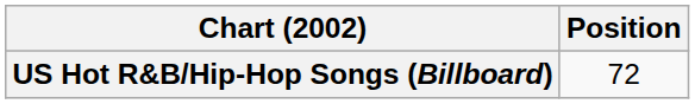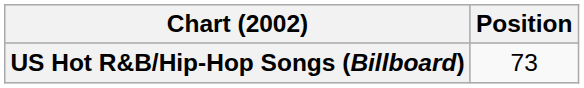US Hot R&B/Hip-Hop Songs (Billboard) | Position: 72 -> 73
